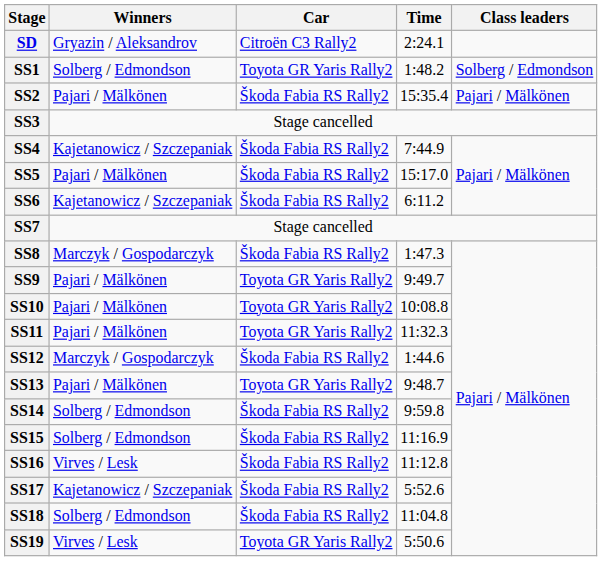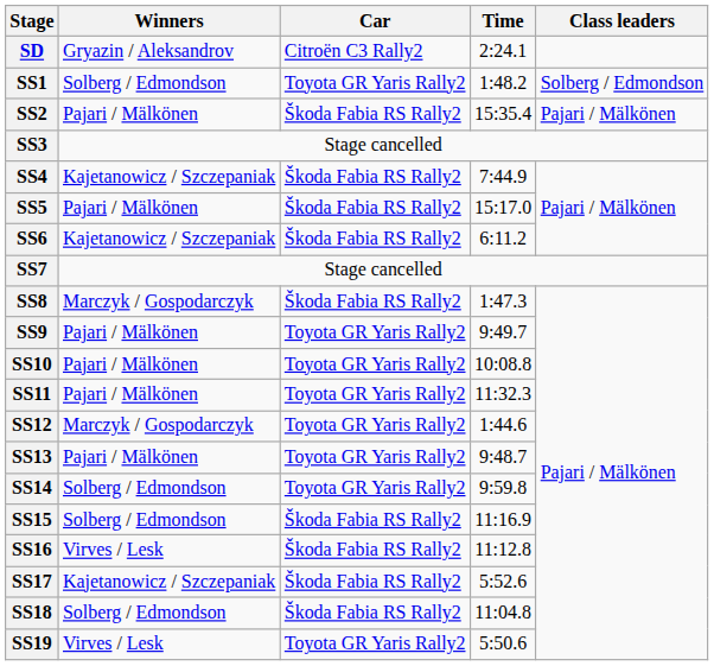SS12 | Car: Škoda Fabia RS Rally2 -> Toyota GR Yaris Rally2
SS14 | Car: Škoda Fabia RS Rally2 -> Toyota GR Yaris Rally2
